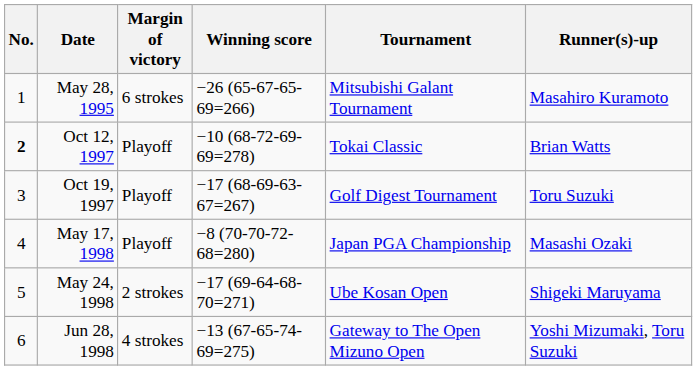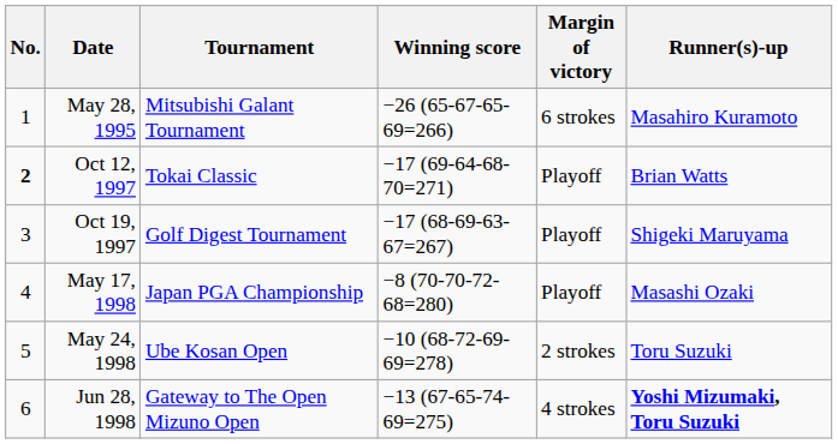columns swapped: Tournament <-> Margin of victory
Oct 12, 1997 | Winning score: −10 (68-72-69-69=278) -> −17 (69-64-68-70=271)
Oct 19, 1997 | Runner(s)-up: Toru Suzuki -> Shigeki Maruyama
May 24, 1998 | Winning score: −17 (69-64-68-70=271) -> −10 (68-72-69-69=278)
May 24, 1998 | Runner(s)-up: Shigeki Maruyama -> Toru Suzuki
Jun 28, 1998 | Runner(s)-up: normal -> bold
